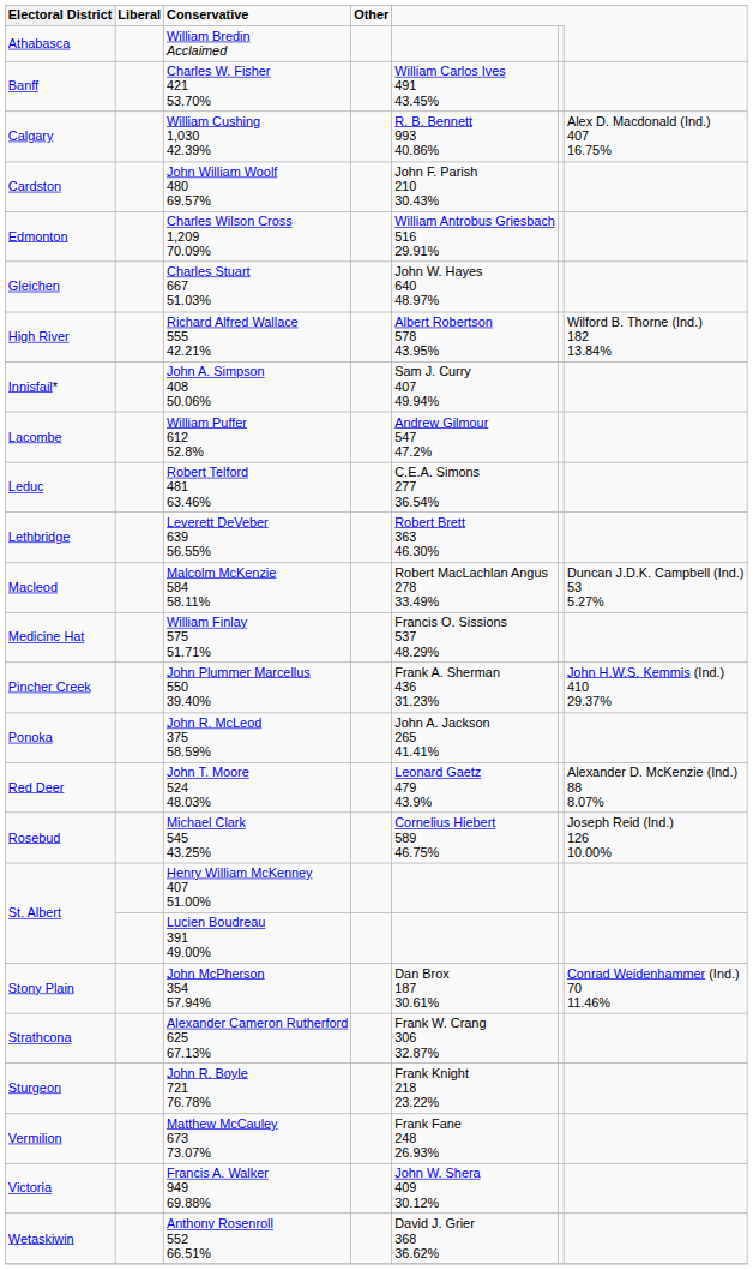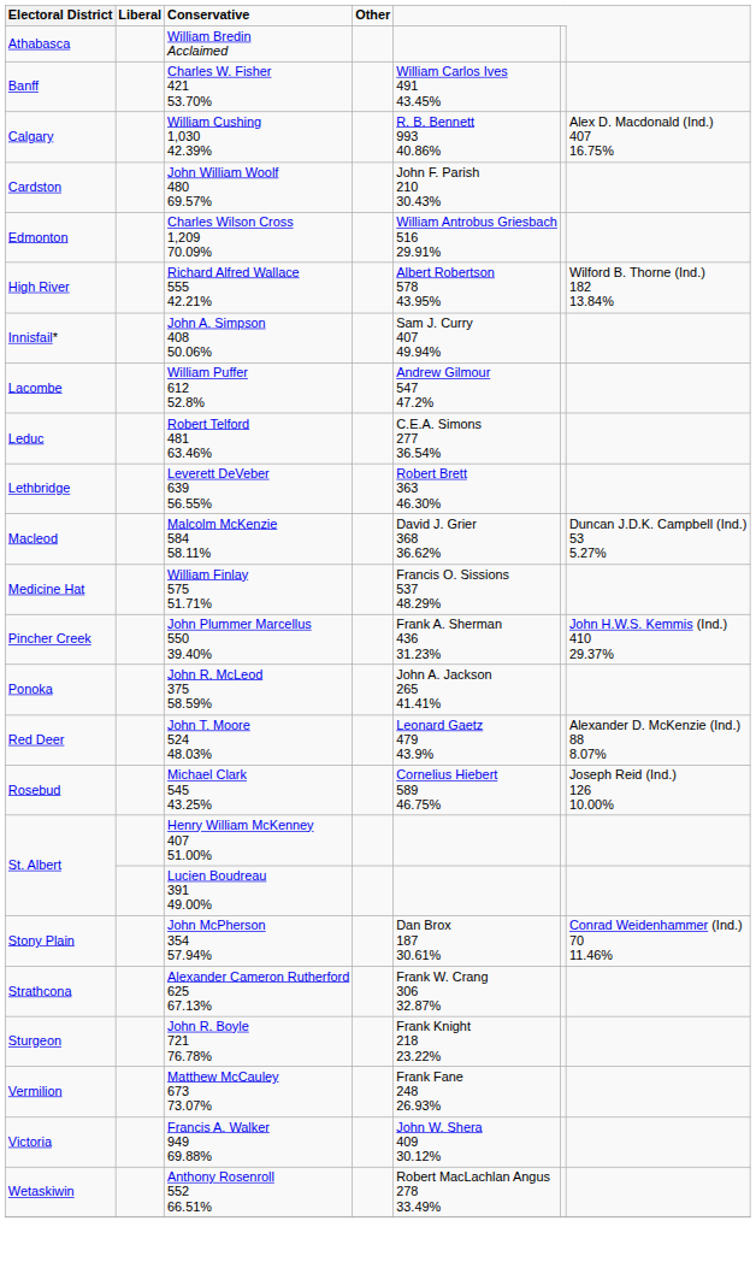- row: Gleichen | Charles Stuart 667 51.03% | John W. Hayes 640 48.97%
Malcolm McKenzie 584 58.11% | column 5: Robert MacLachlan Angus 278 33.49% -> David J. Grier 368 36.62%
Anthony Rosenroll 552 66.51% | column 5: David J. Grier 368 36.62% -> Robert MacLachlan Angus 278 33.49%
